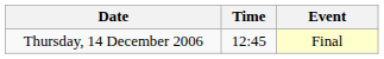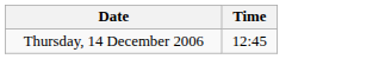- column: Event | Final
